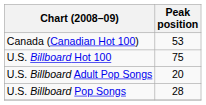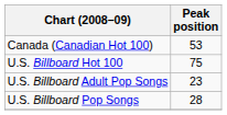U.S. Billboard Adult Pop Songs | Peak position: 20 -> 23
